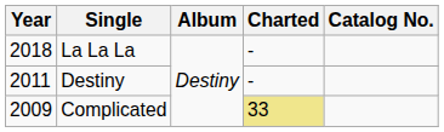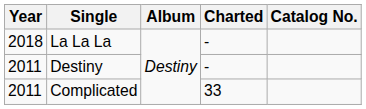Complicated | Year: 2009 -> 2011
Complicated | Charted: khaki background -> no background
